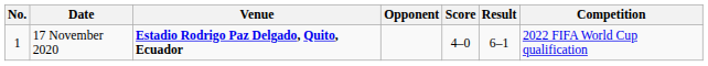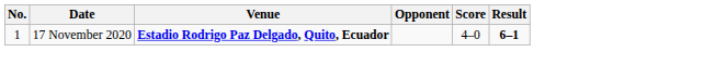- column: Competition | 2022 FIFA World Cup qualification
17 November 2020 | Result: normal -> bold
